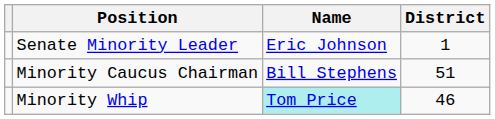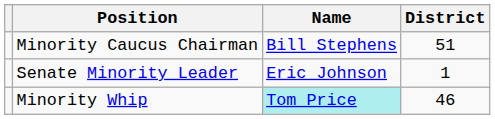rows swapped: Senate Minority Leader <-> Minority Caucus Chairman
